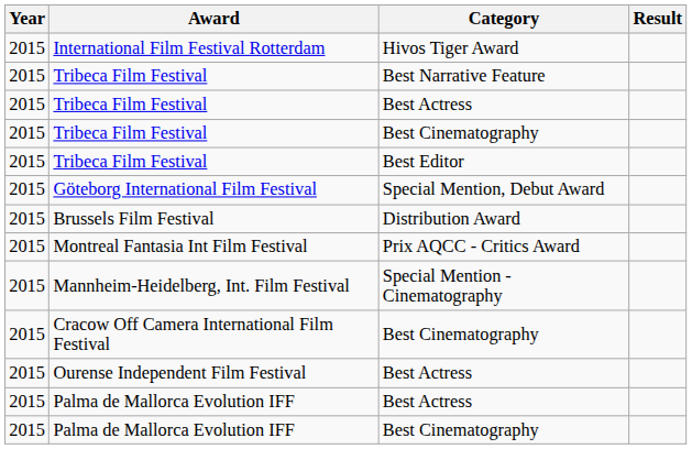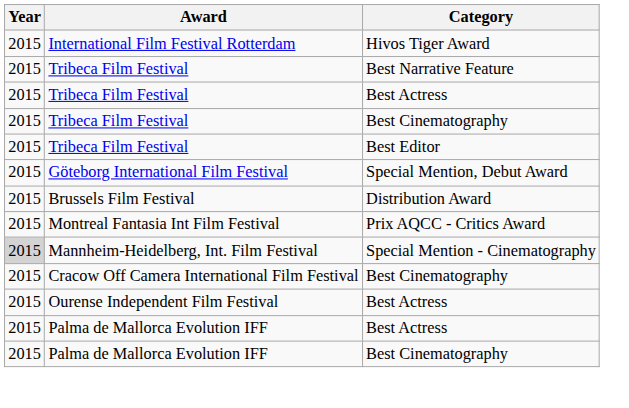- column: Result
Mannheim-Heidelberg, Int. Film Festival | Year: no background -> lightgrey background
